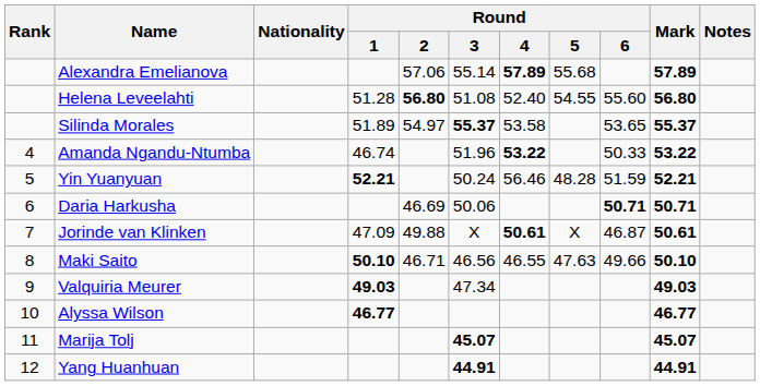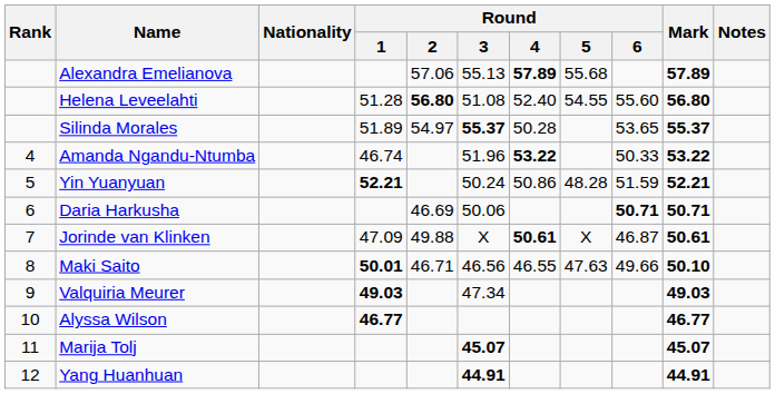Alexandra Emelianova | Round / 3: 55.14 -> 55.13
Silinda Morales | Round / 4: 53.58 -> 50.28
Yin Yuanyuan | Round / 4: 56.46 -> 50.86
Maki Saito | Round / 1: 50.10 -> 50.01
